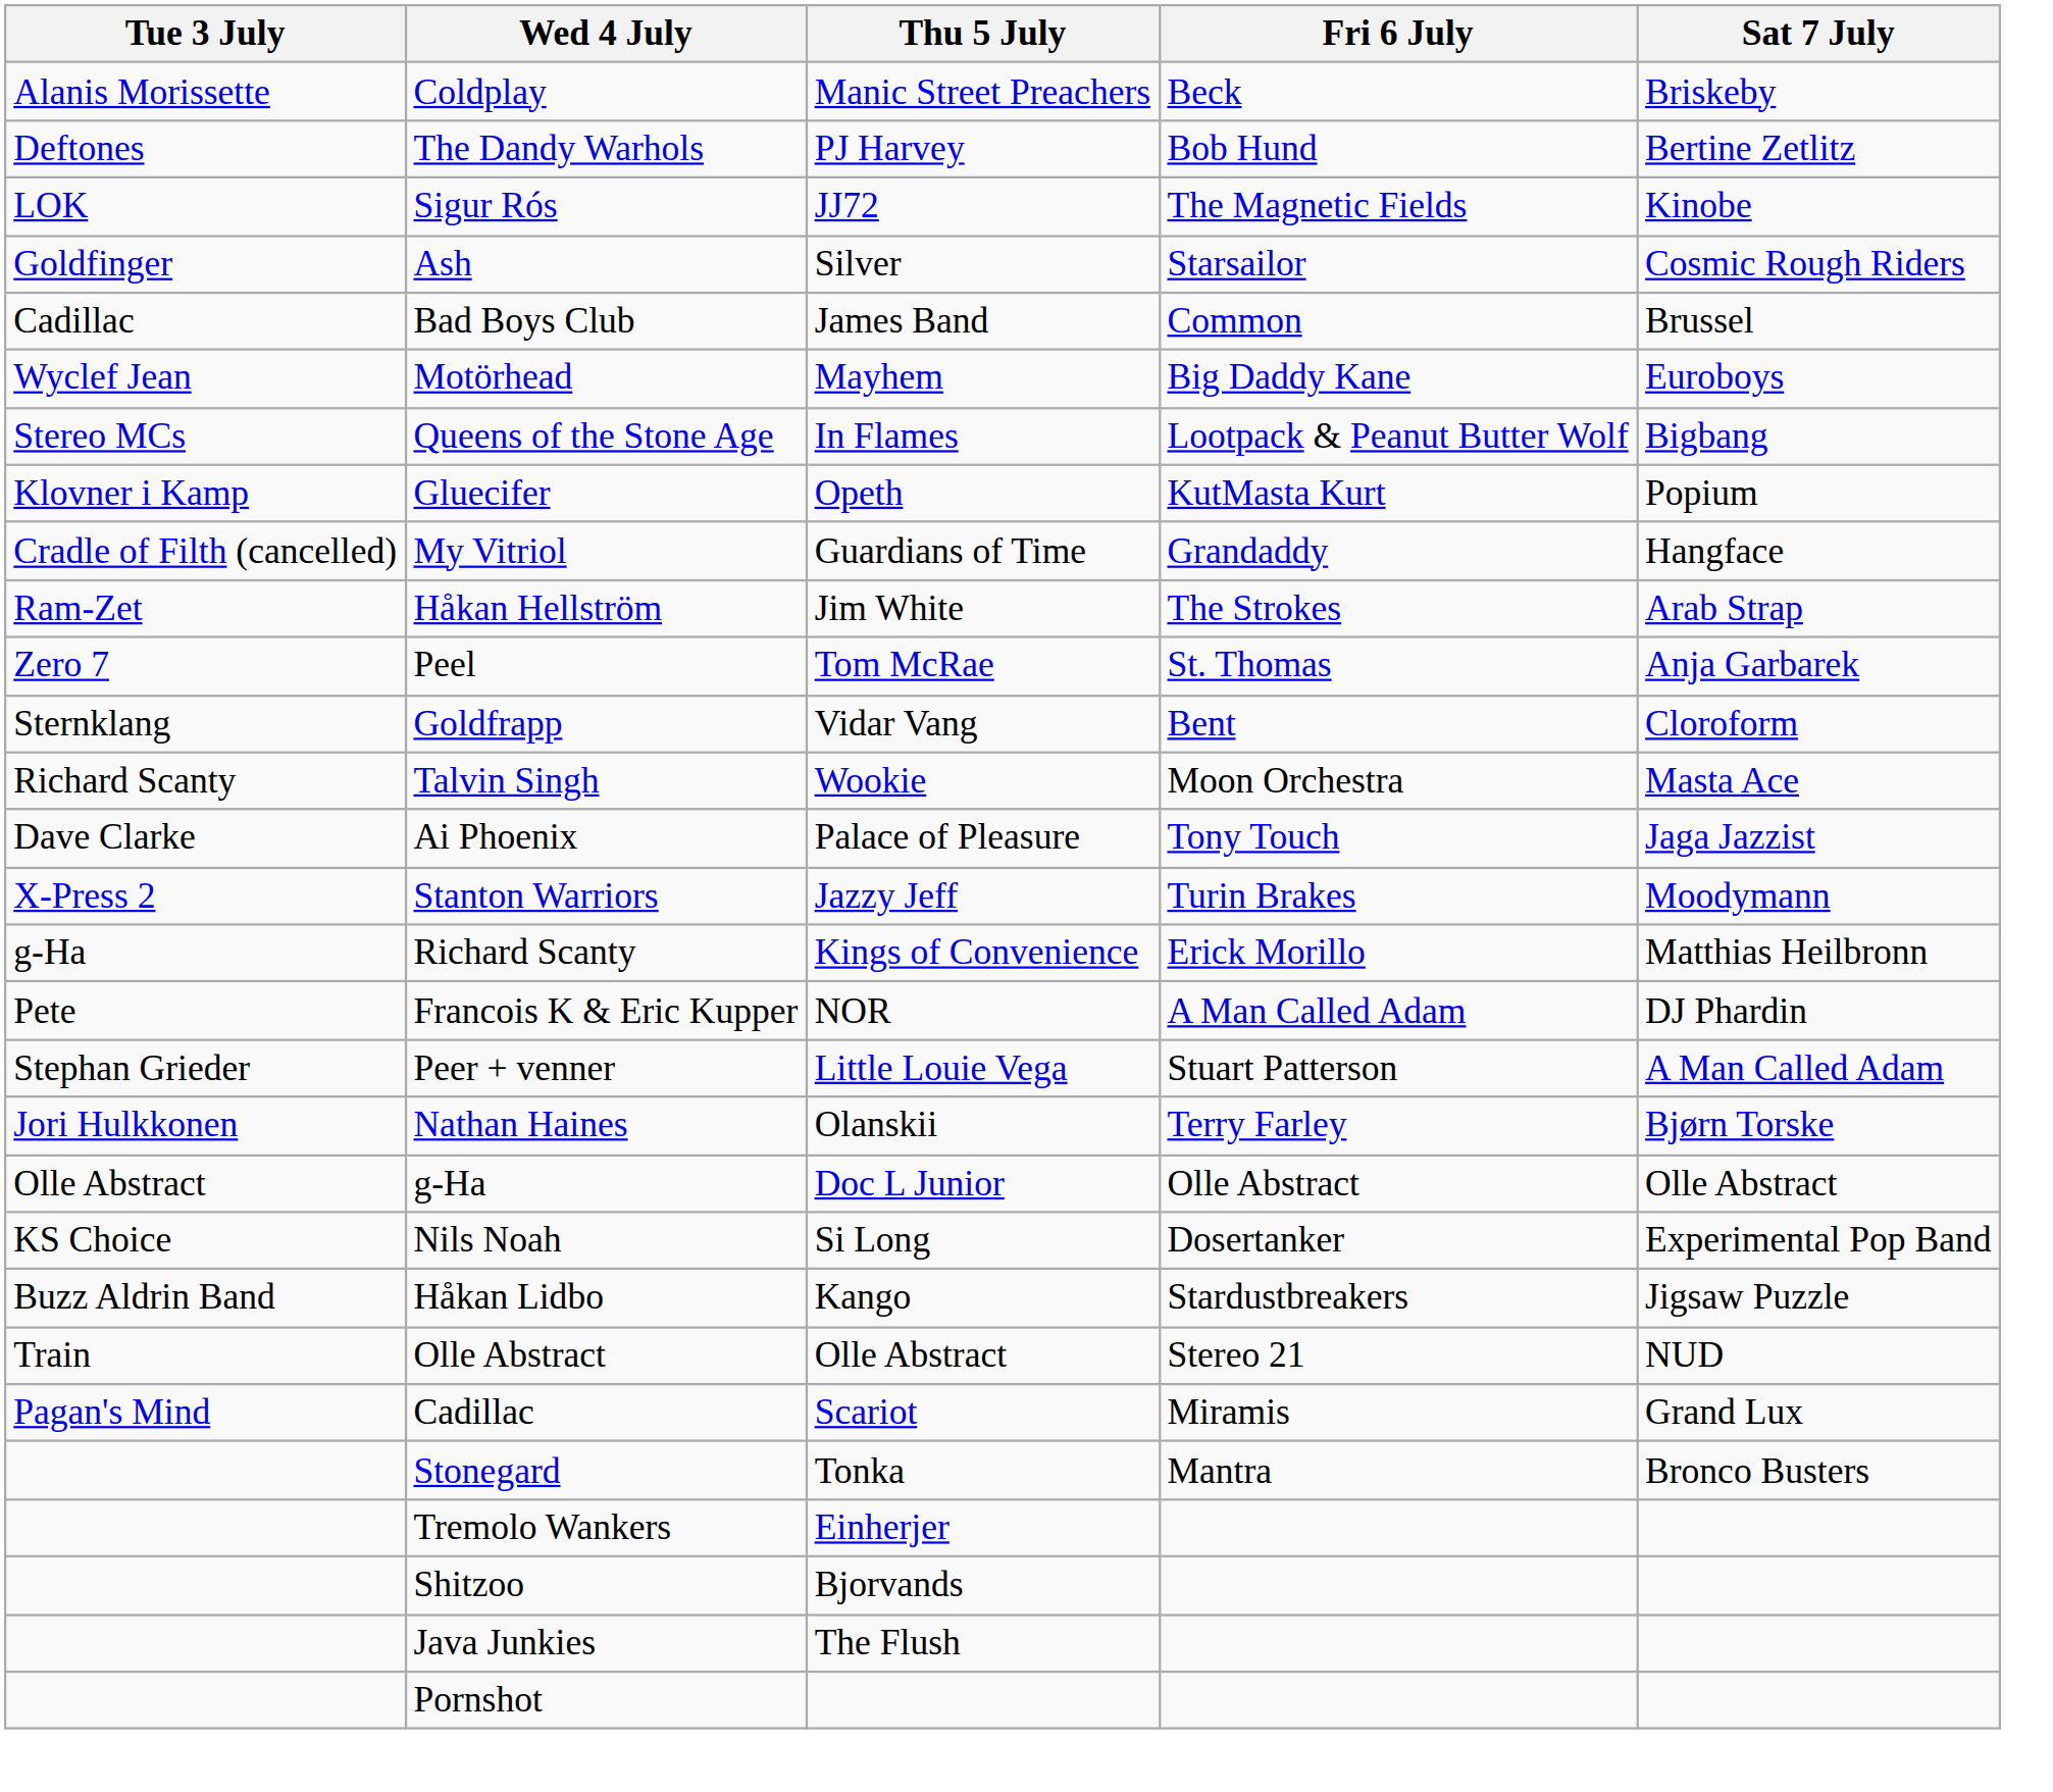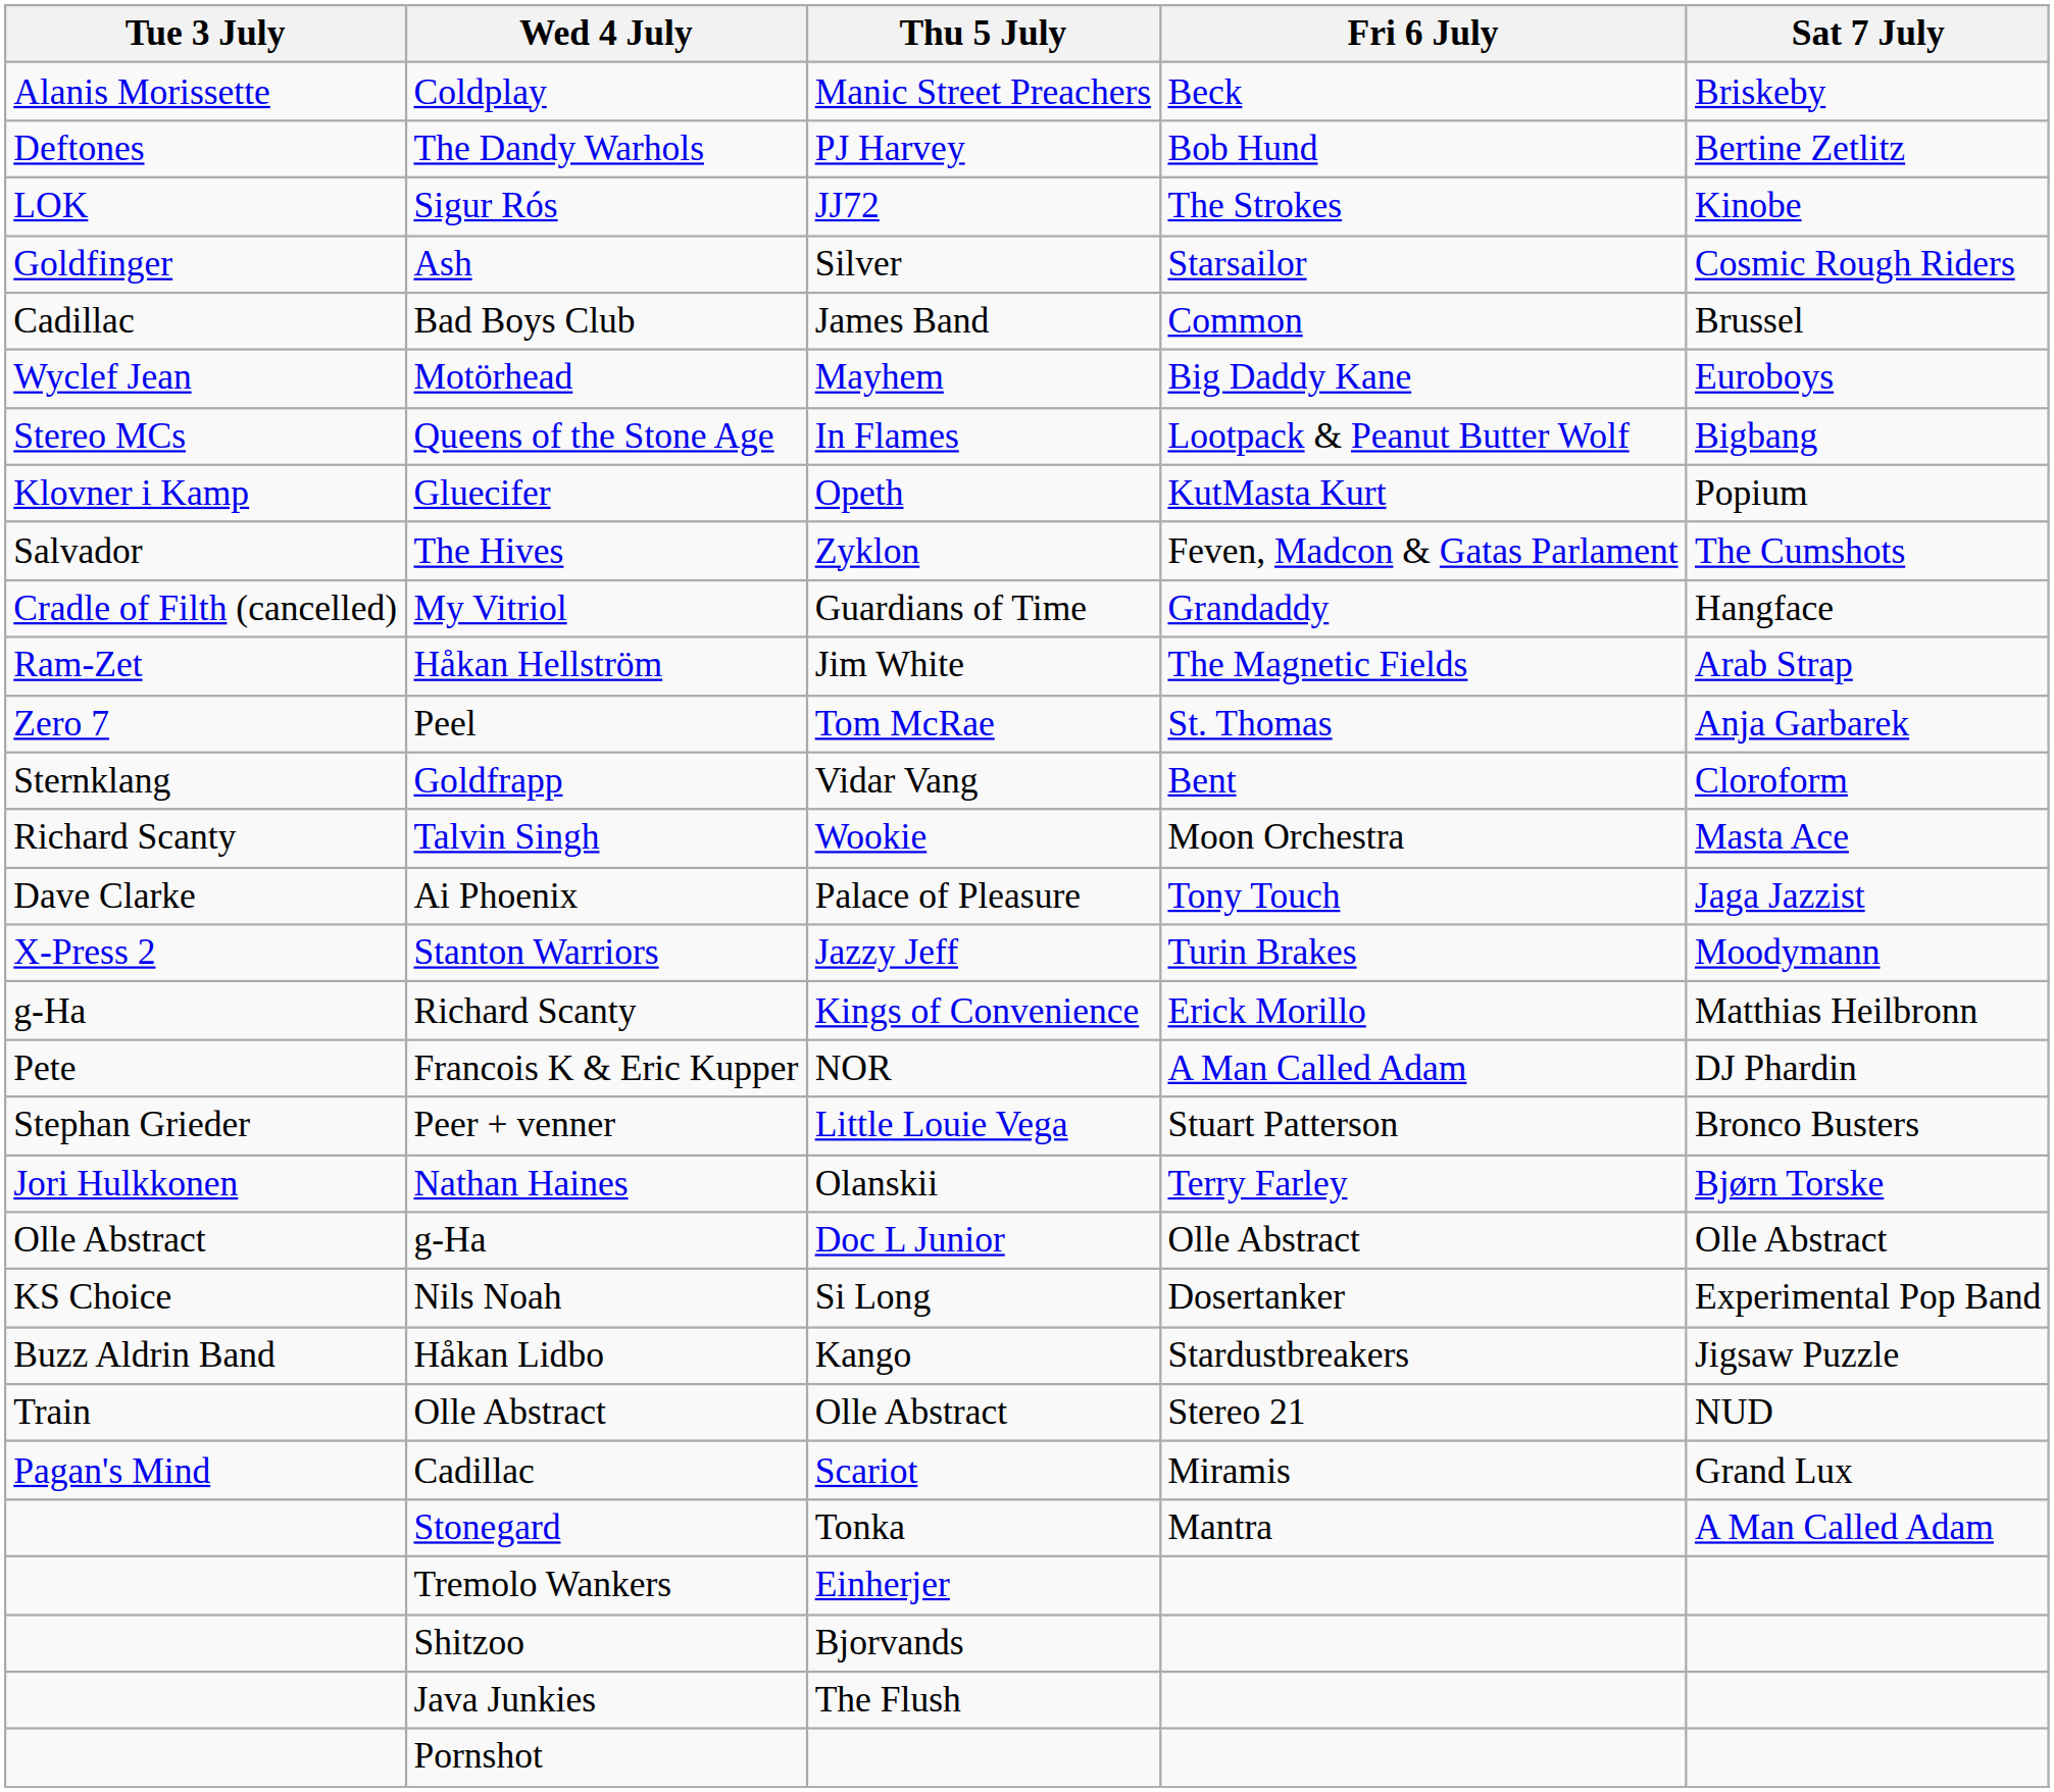Sigur Rós | Fri 6 July: The Magnetic Fields -> The Strokes
+ row: Salvador | The Hives | Zyklon | Feven, Madcon & Gatas Parlament | The Cumshots
Håkan Hellström | Fri 6 July: The Strokes -> The Magnetic Fields
Peer + venner | Sat 7 July: A Man Called Adam -> Bronco Busters
Stonegard | Sat 7 July: Bronco Busters -> A Man Called Adam
